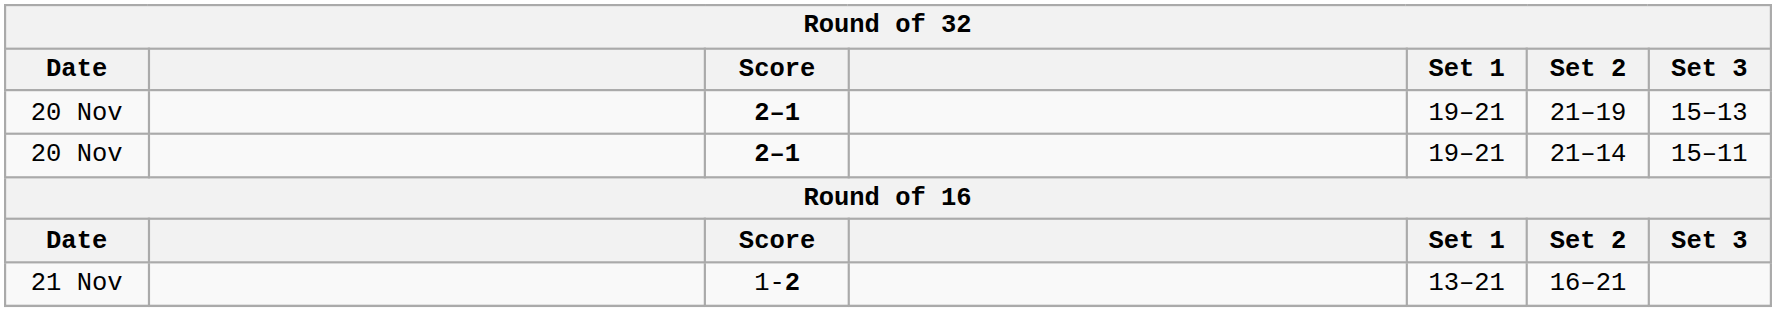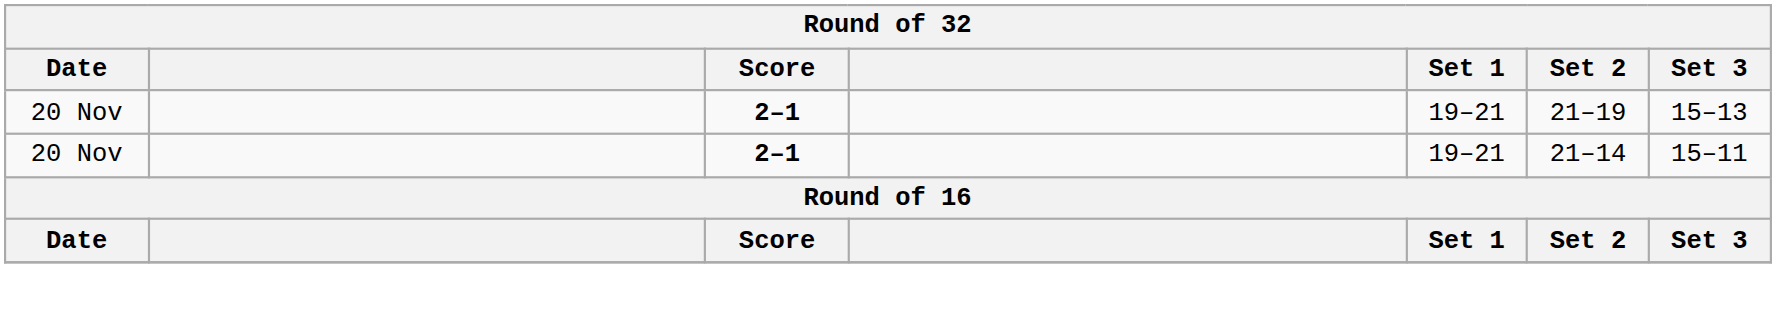- row: 21 Nov | 1-2 | 13–21 | 16–21
